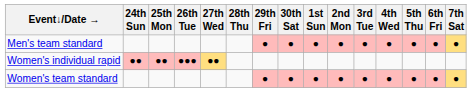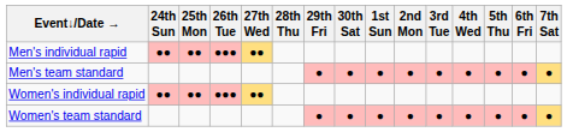+ row: Men's individual rapid | ●● | ●● | ●●● | ●●
